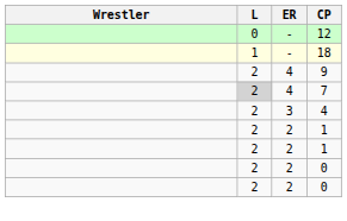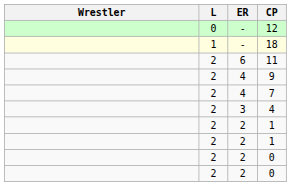+ row: 2 | 6 | 11
7 | L: lightgrey background -> no background
